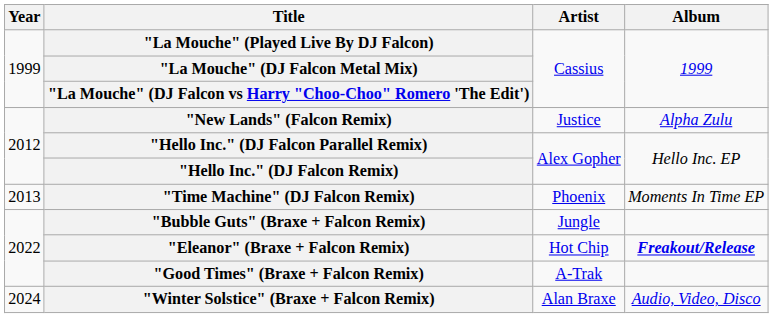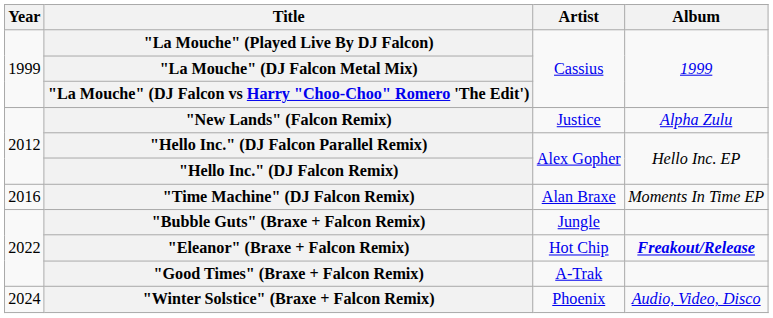"Time Machine" (DJ Falcon Remix) | Year: 2013 -> 2016
"Time Machine" (DJ Falcon Remix) | Artist: Phoenix -> Alan Braxe
"Winter Solstice" (Braxe + Falcon Remix) | Artist: Alan Braxe -> Phoenix
